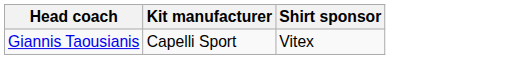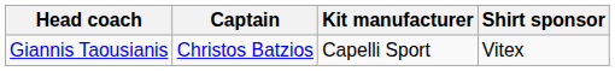+ column: Captain | Christos Batzios
